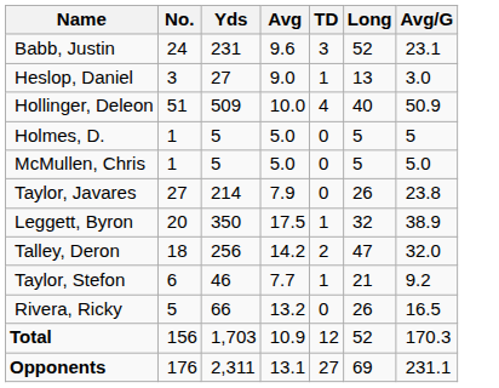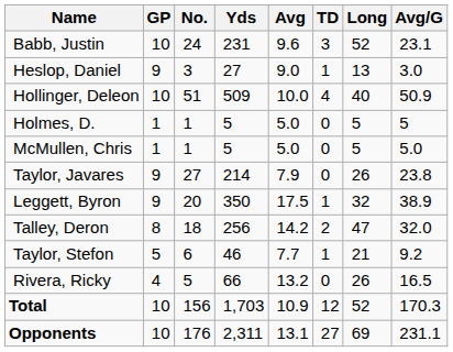+ column: GP | 10 | 9 | 10 | 1 | 1 | 9 | 9 | 8 | 5 | 4 | 10 | 10
